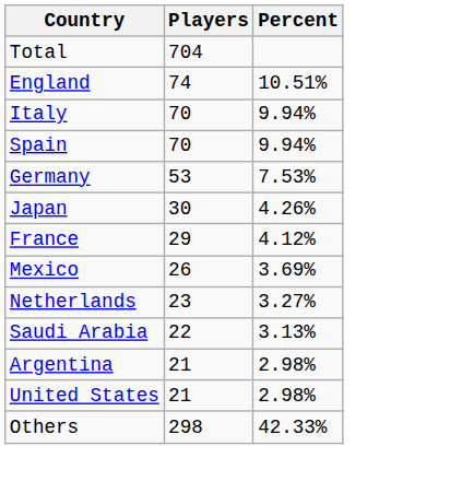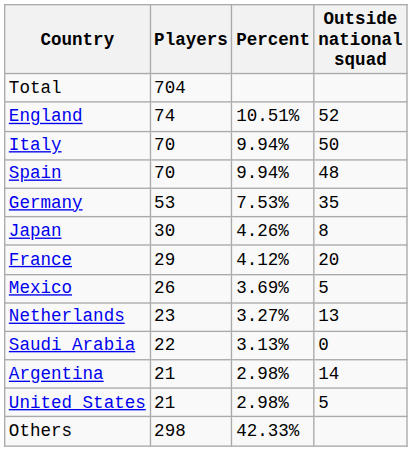+ column: Outside national squad | 52 | 50 | 48 | 35 | 8 | 20 | 5 | 13 | 0 | 14 | 5
